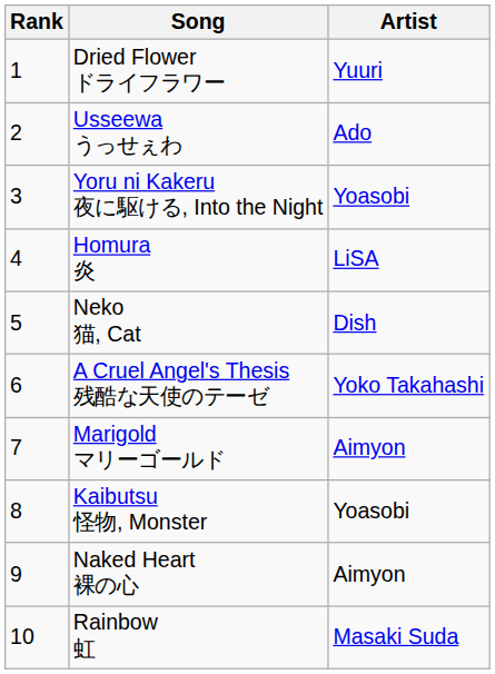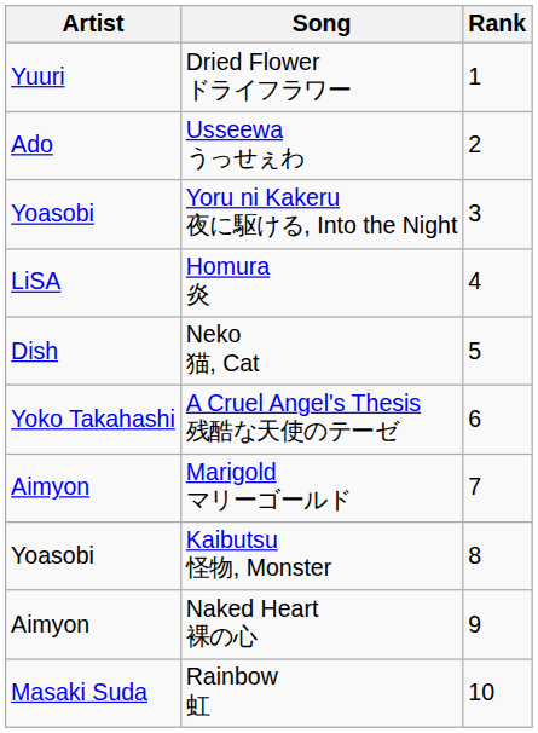columns swapped: Rank <-> Artist
